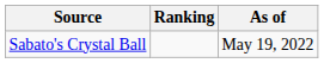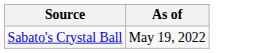- column: Ranking
